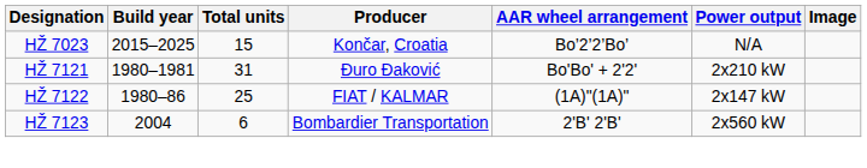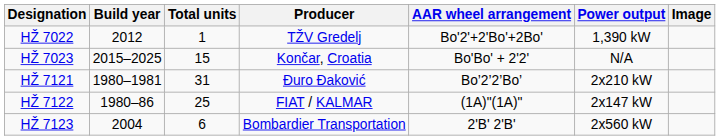+ row: HŽ 7022 | 2012 | 1 | TŽV Gredelj | Bo'2'+2'Bo'+2Bo' | 1,390 kW
HŽ 7023 | AAR wheel arrangement: Bo’2’2’Bo’ -> Bo'Bo' + 2'2'
HŽ 7121 | AAR wheel arrangement: Bo'Bo' + 2'2' -> Bo’2’2’Bo’
